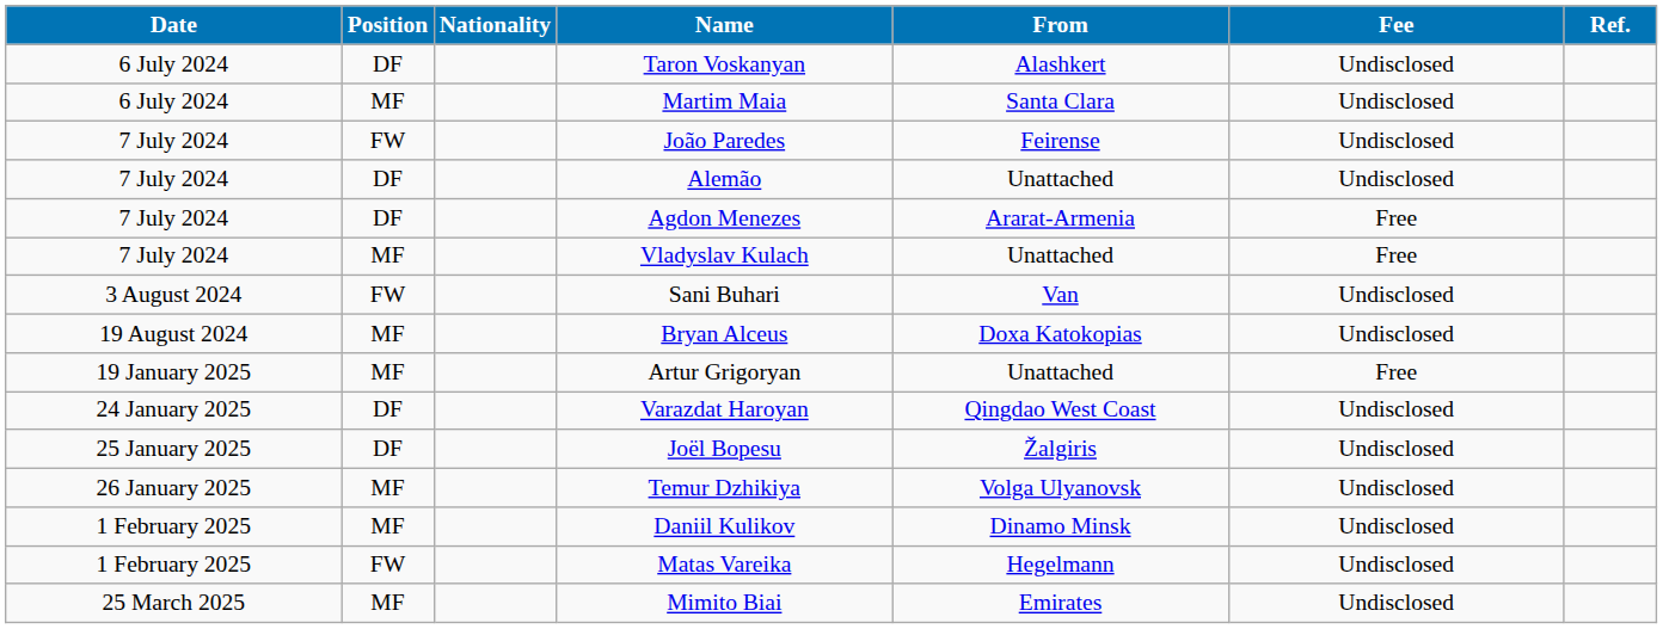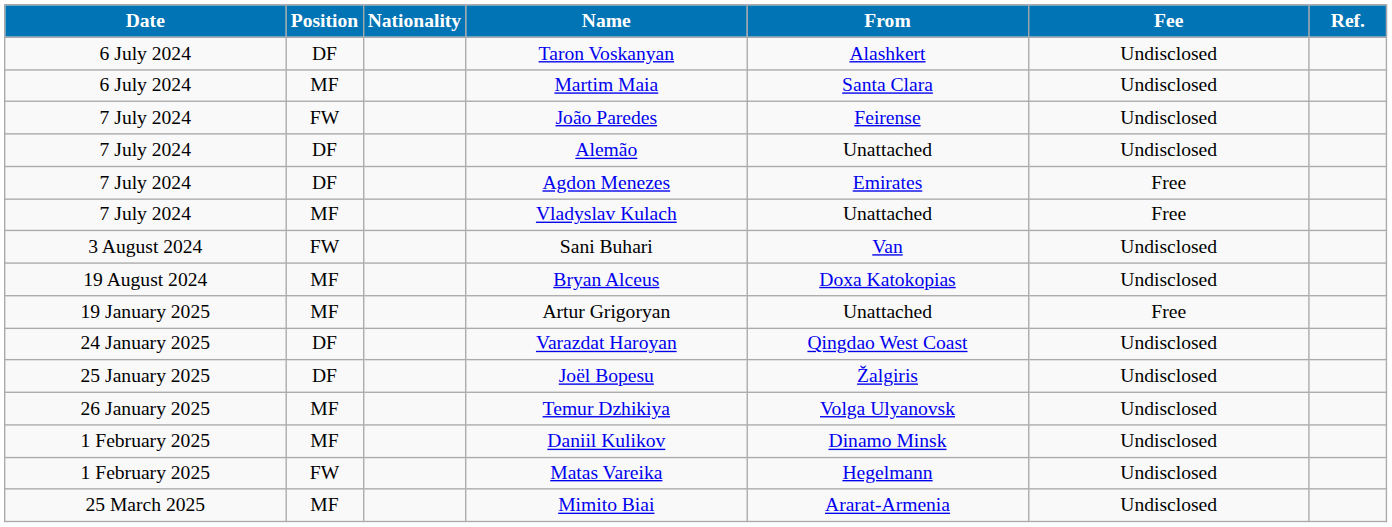Agdon Menezes | From: Ararat-Armenia -> Emirates
Mimito Biai | From: Emirates -> Ararat-Armenia
